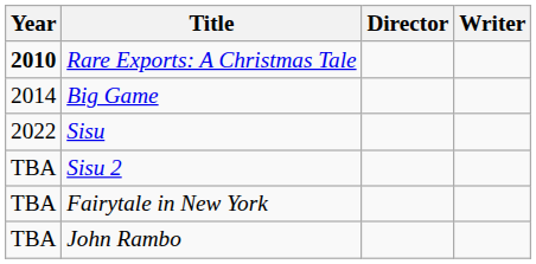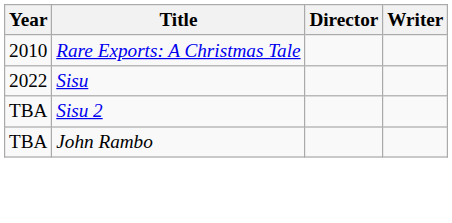Rare Exports: A Christmas Tale | Year: bold -> normal
- row: 2014 | Big Game
- row: TBA | Fairytale in New York
